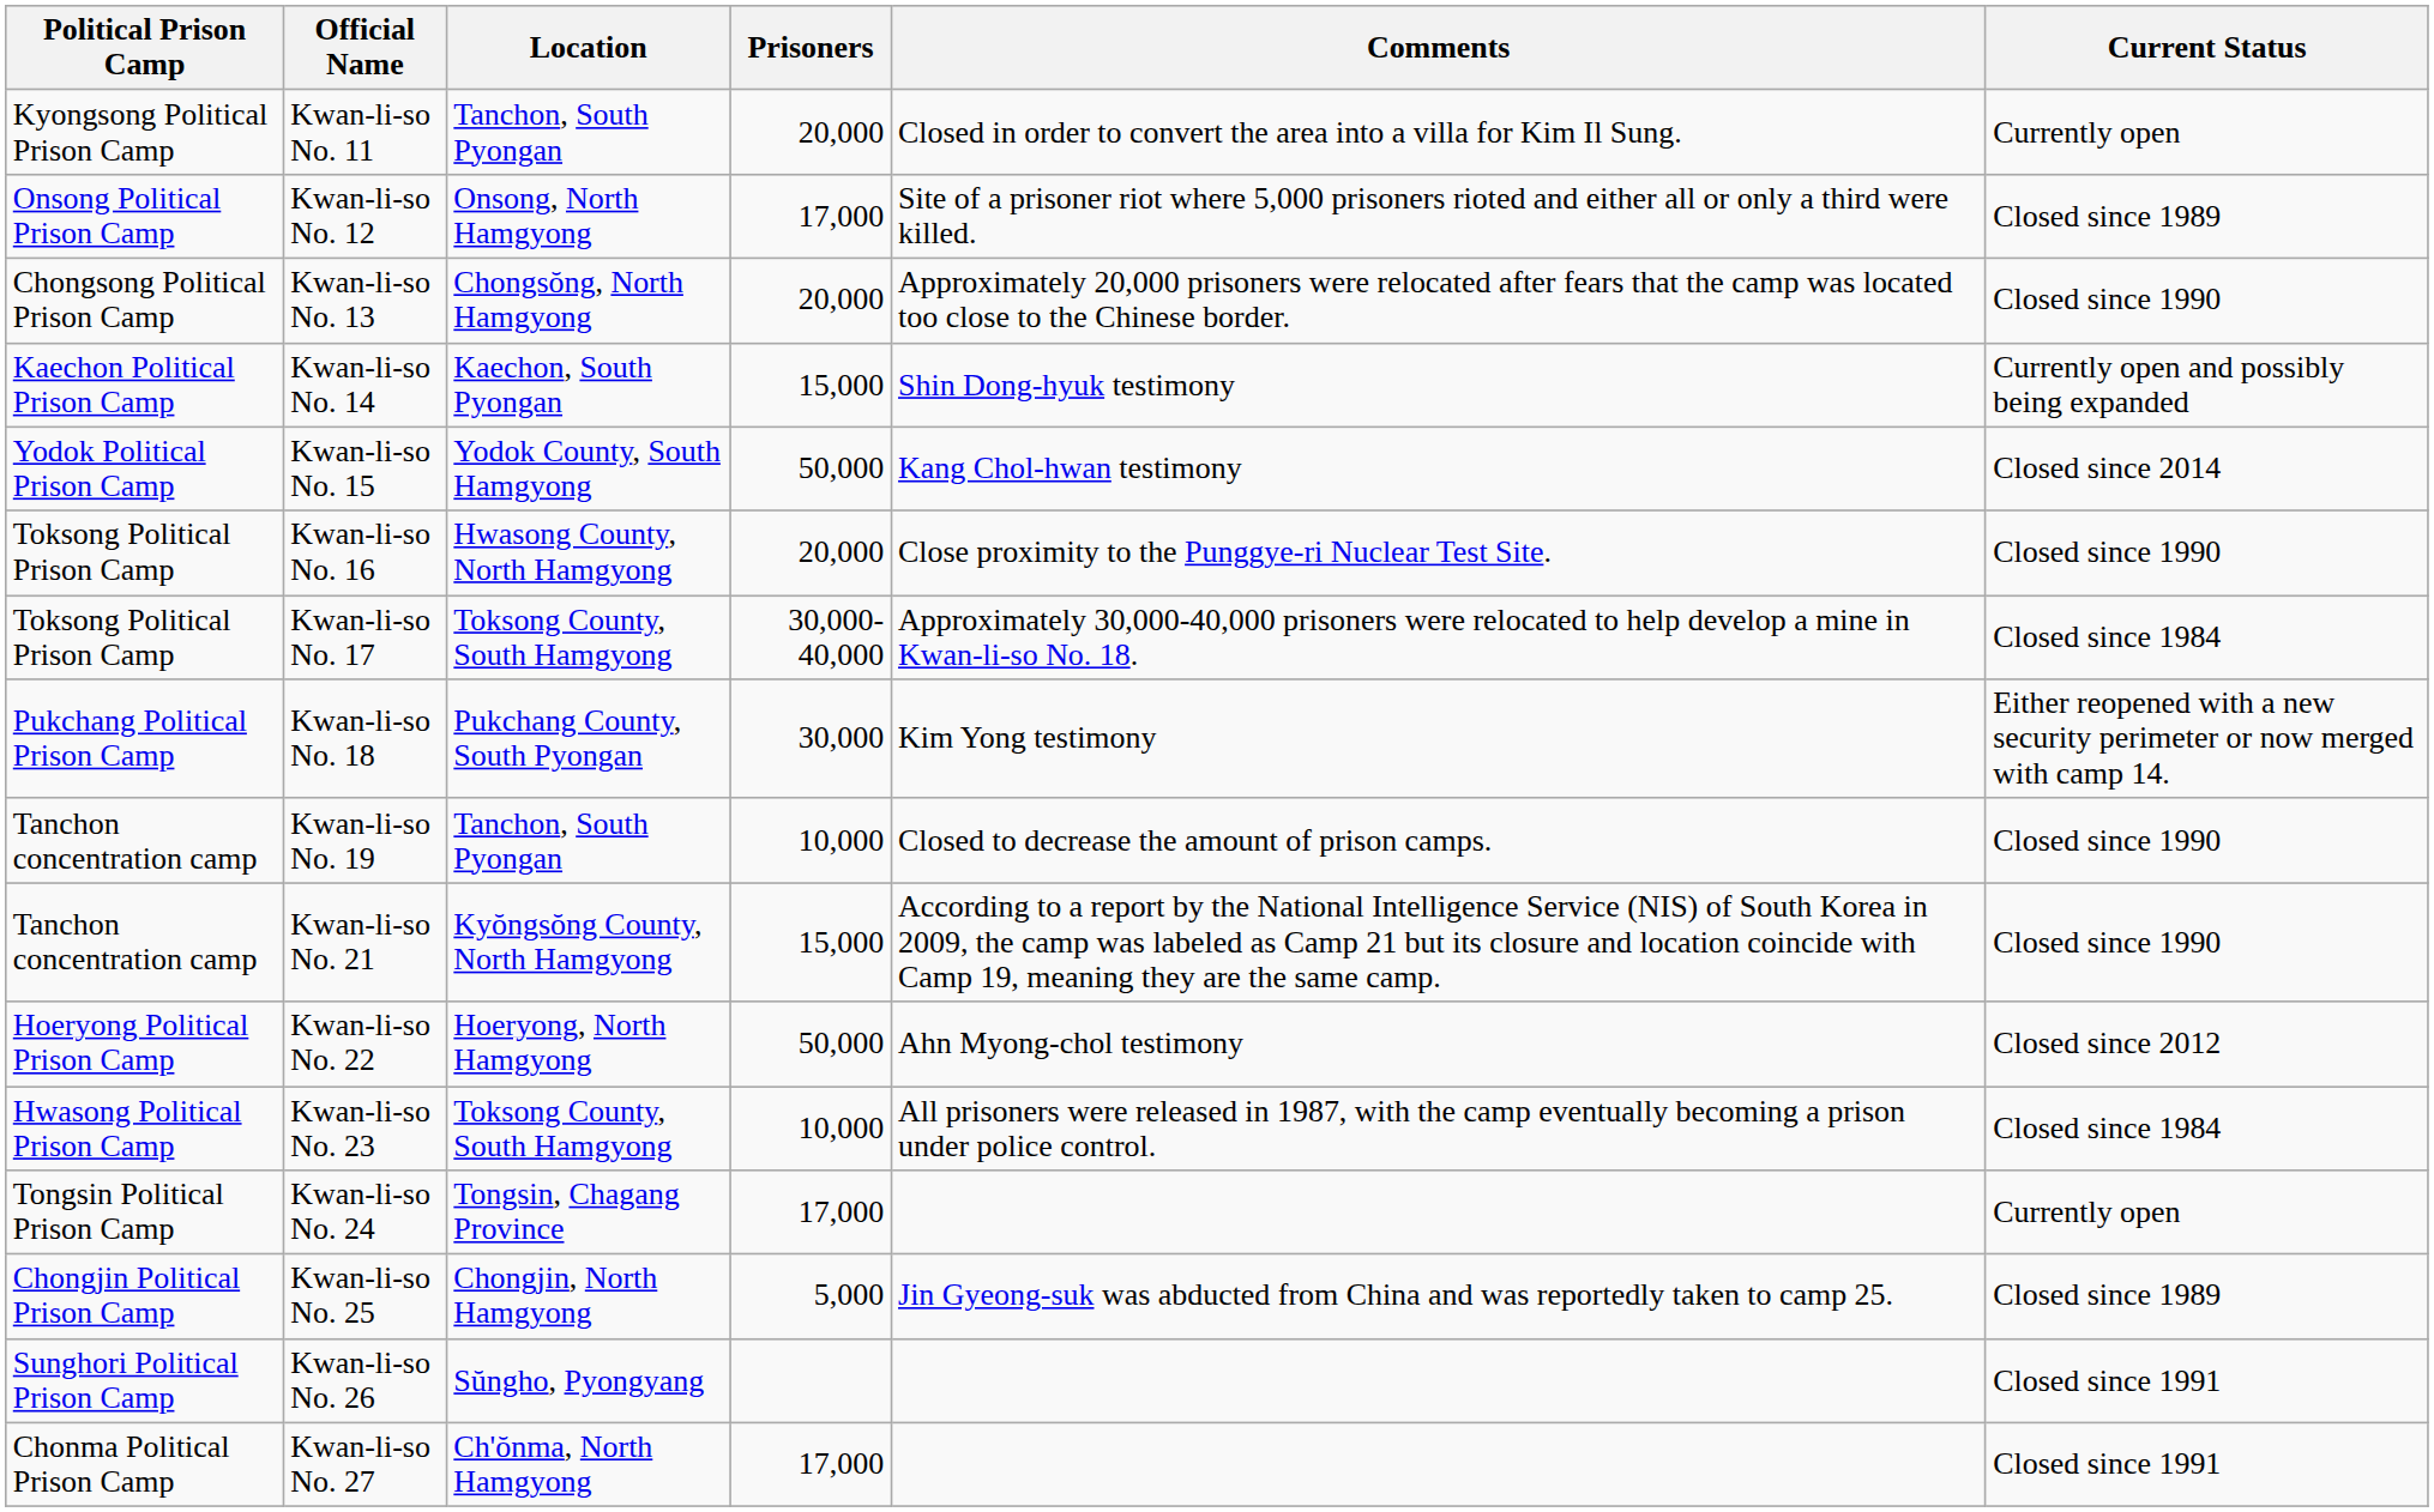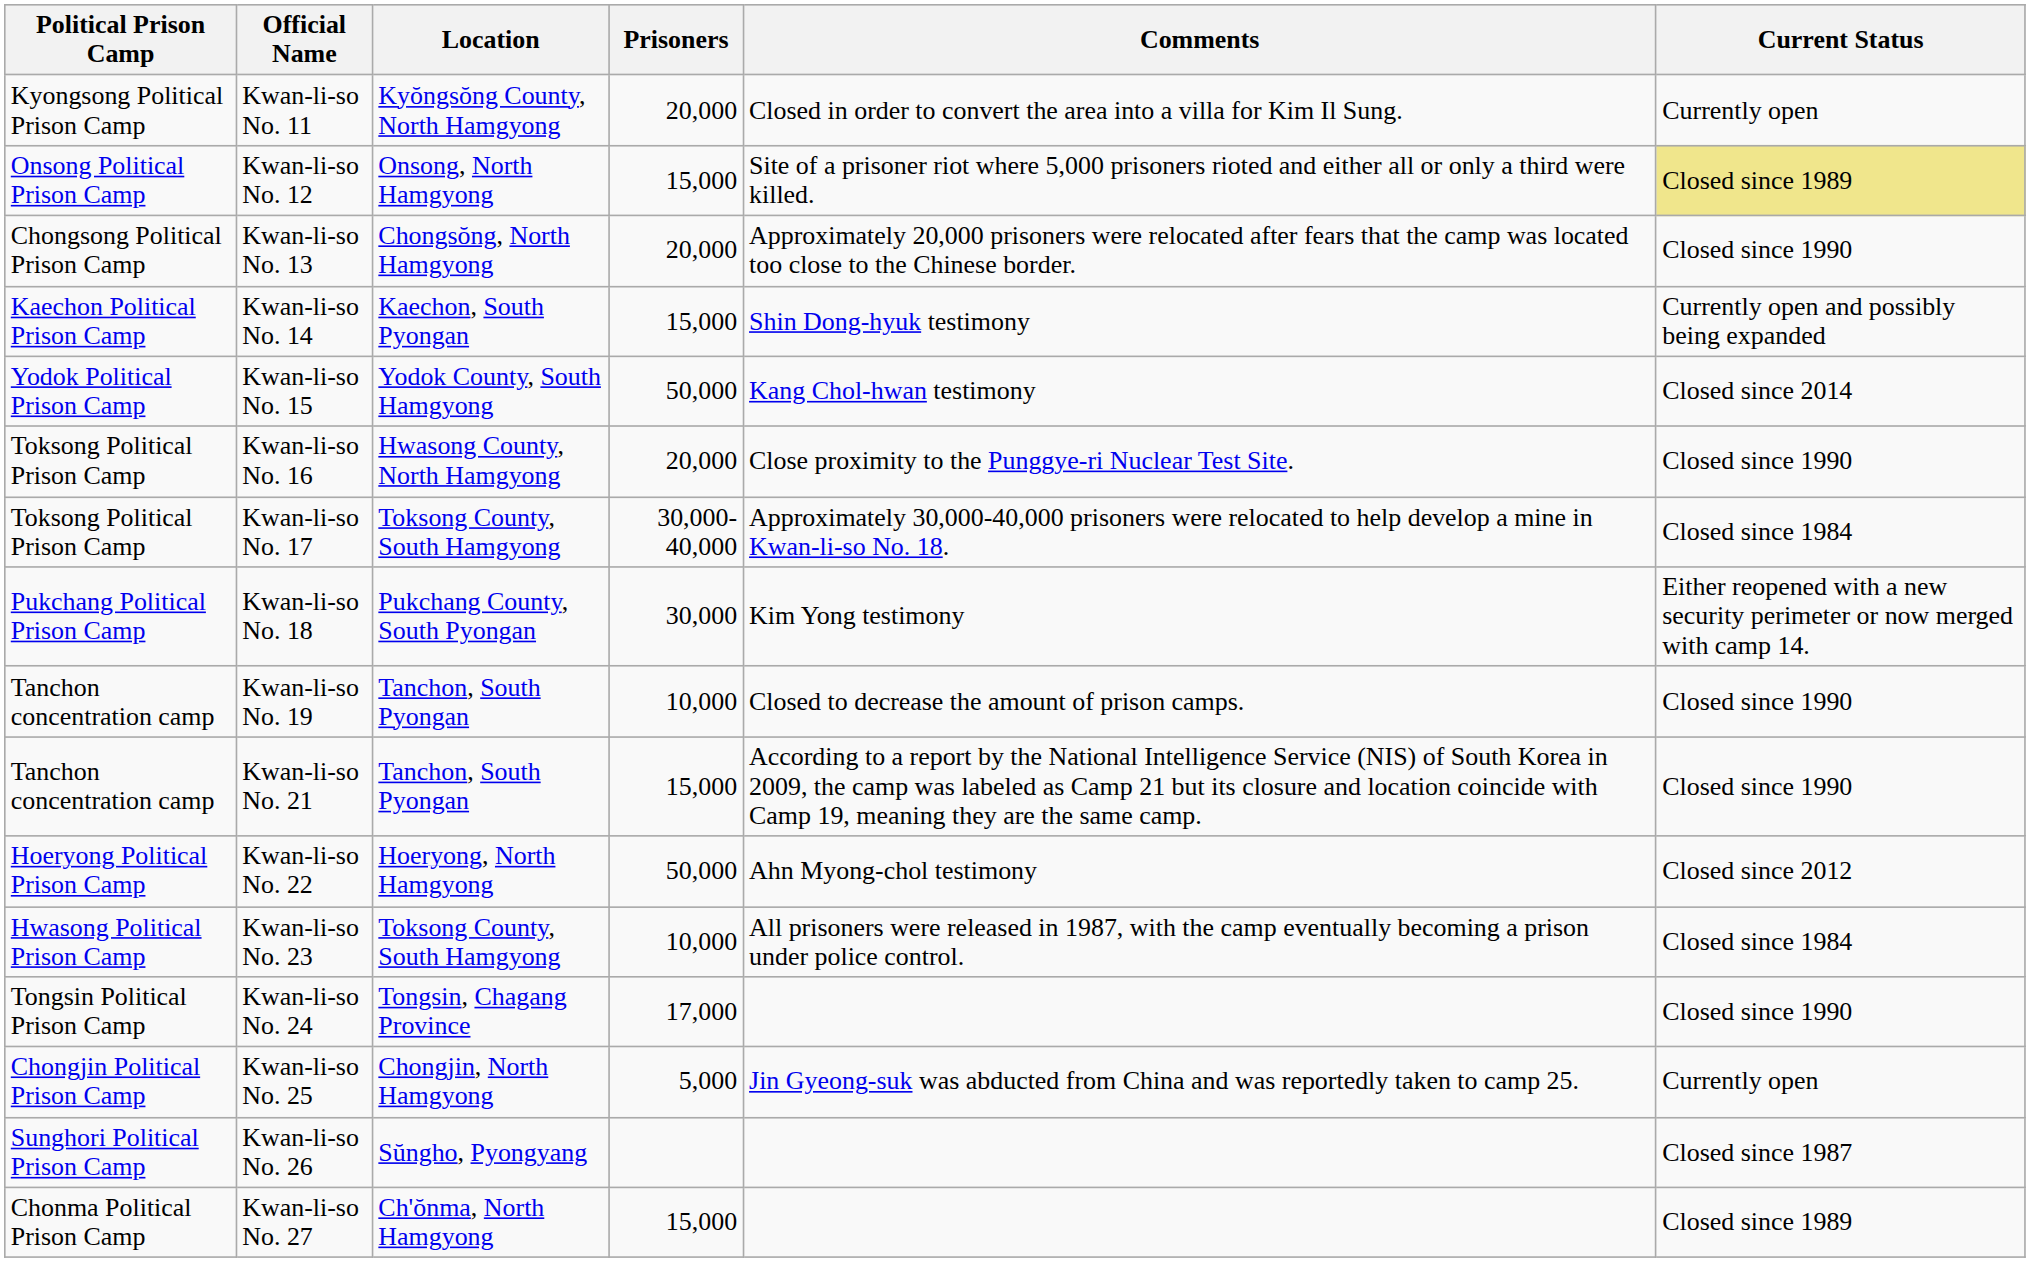Kwan-li-so No. 11 | Location: Tanchon, South Pyongan -> Kyŏngsŏng County, North Hamgyong
Kwan-li-so No. 12 | Prisoners: 17,000 -> 15,000
Kwan-li-so No. 12 | Current Status: no background -> khaki background
Kwan-li-so No. 21 | Location: Kyŏngsŏng County, North Hamgyong -> Tanchon, South Pyongan
Kwan-li-so No. 24 | Current Status: Currently open -> Closed since 1990
Kwan-li-so No. 25 | Current Status: Closed since 1989 -> Currently open
Kwan-li-so No. 26 | Current Status: Closed since 1991 -> Closed since 1987
Kwan-li-so No. 27 | Prisoners: 17,000 -> 15,000
Kwan-li-so No. 27 | Current Status: Closed since 1991 -> Closed since 1989
